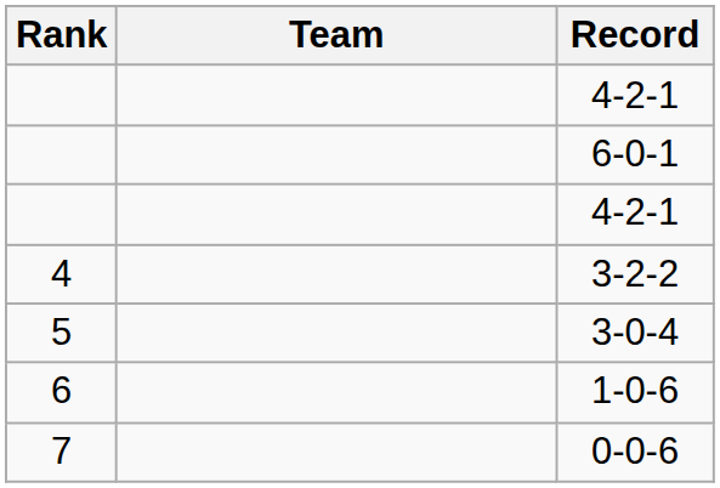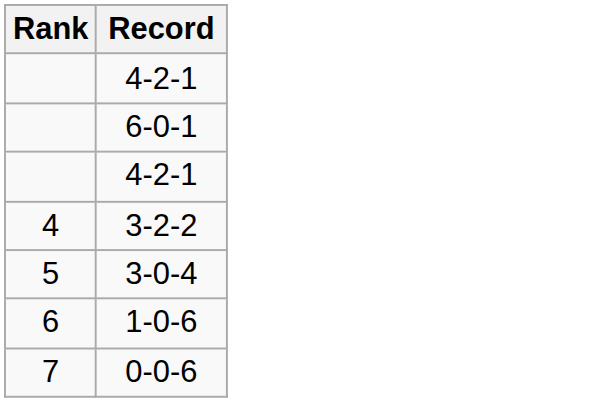- column: Team
